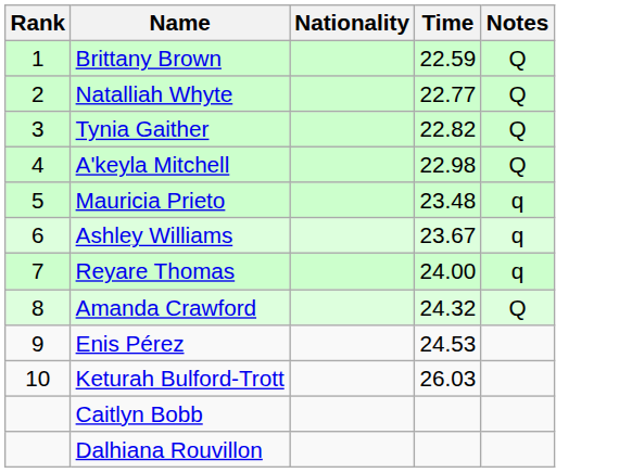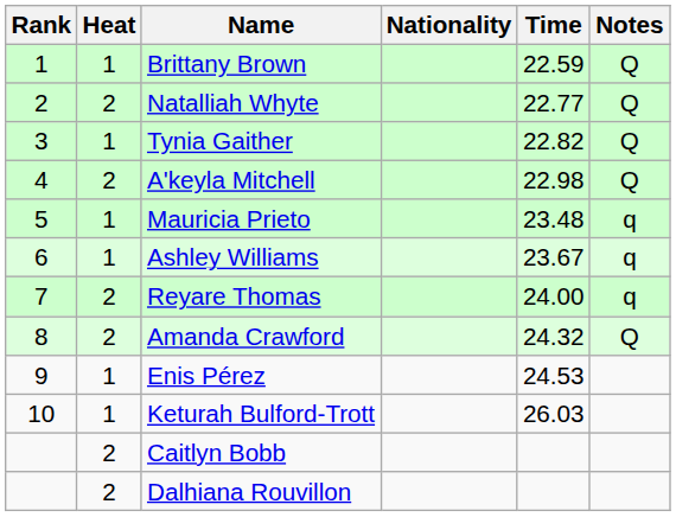+ column: Heat | 1 | 2 | 1 | 2 | 1 | 1 | 2 | 2 | 1 | 1 | 2 | 2
